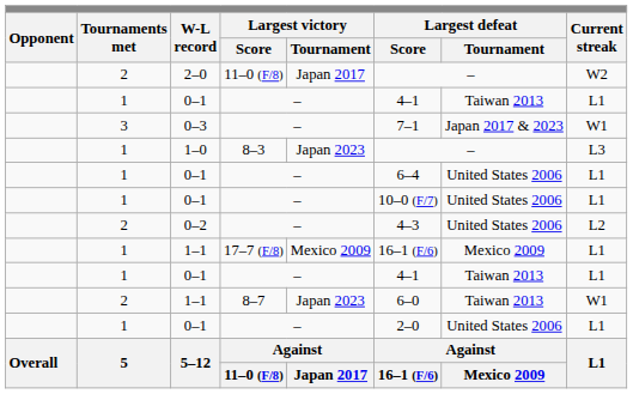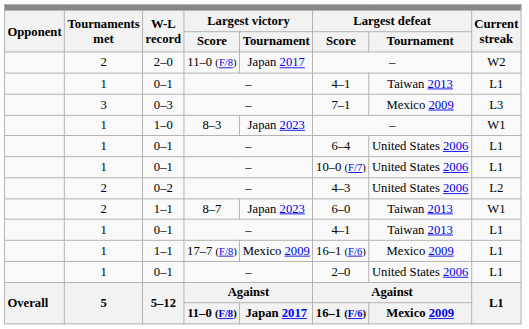0–3 | Largest defeat / Tournament: Japan 2017 & 2023 -> Mexico 2009
0–3 | Current streak: W1 -> L3
1–0 | Current streak: L3 -> W1
rows swapped: 1–1 / 17–7 (F/8) <-> 1–1 / 8–7
